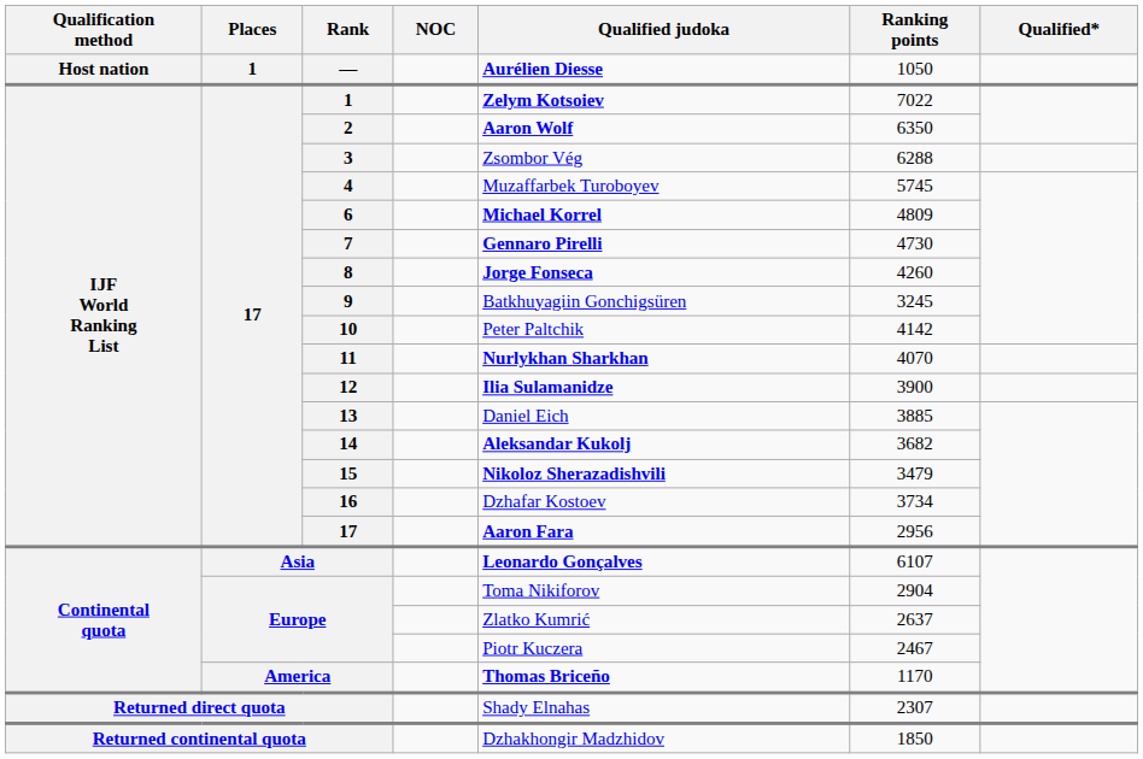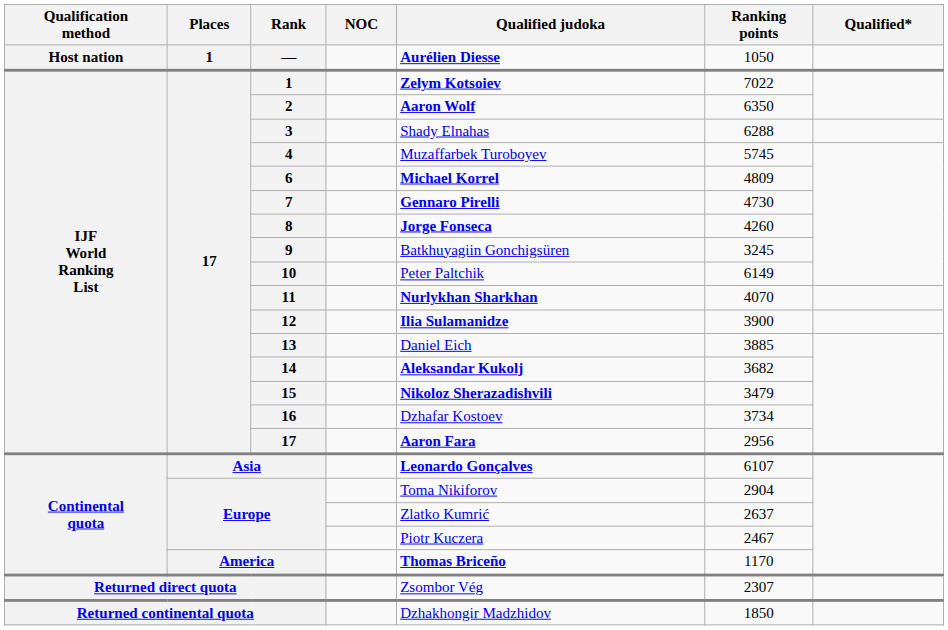3 | Qualified judoka: Zsombor Vég -> Shady Elnahas
10 | Ranking points: 4142 -> 6149
Returned direct quota | Qualified judoka: Shady Elnahas -> Zsombor Vég
